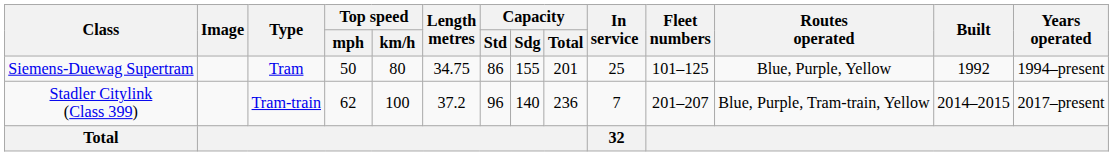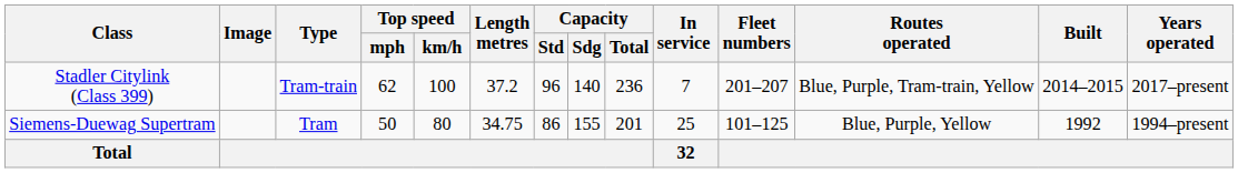rows swapped: Siemens-Duewag Supertram <-> Stadler Citylink (Class 399)
